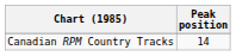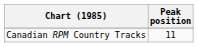Canadian RPM Country Tracks | Peak position: 14 -> 11
